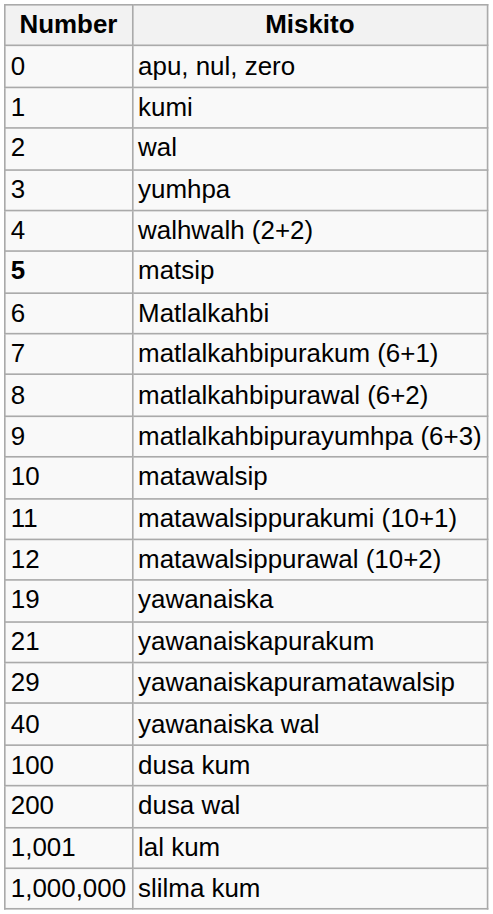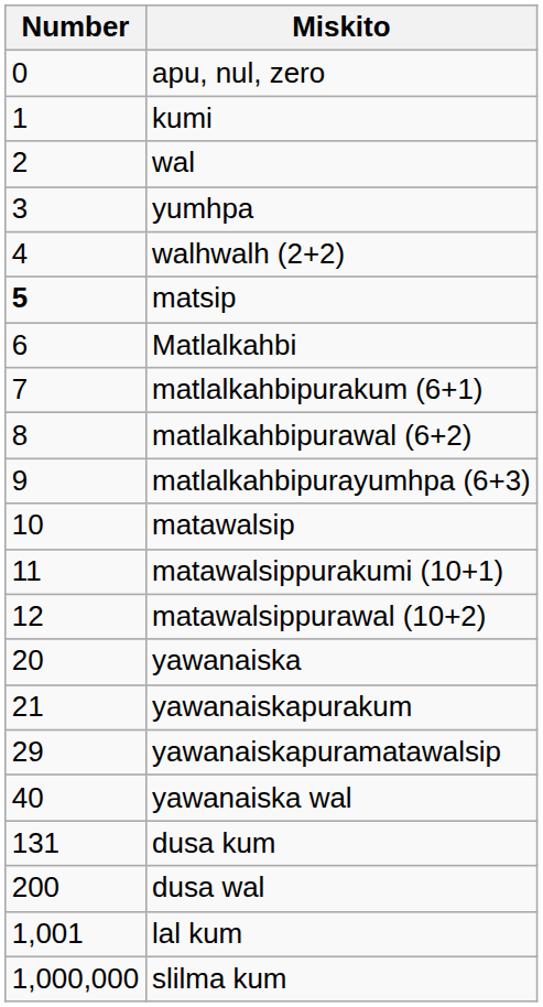yawanaiska | Number: 19 -> 20
dusa kum | Number: 100 -> 131
